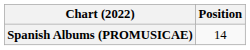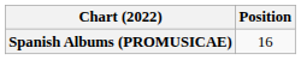Spanish Albums (PROMUSICAE) | Position: 14 -> 16
